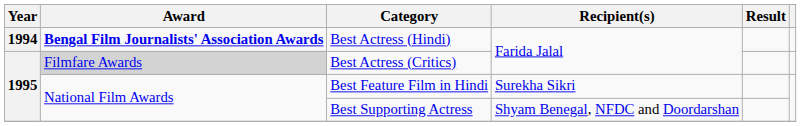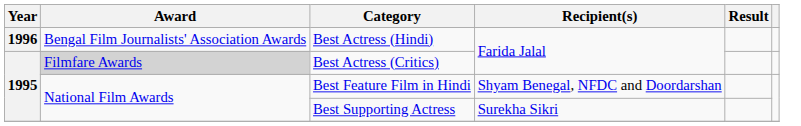Best Actress (Hindi) | Year: 1994 -> 1996
Best Actress (Hindi) | Award: bold -> normal
Best Feature Film in Hindi | Recipient(s): Surekha Sikri -> Shyam Benegal, NFDC and Doordarshan
Best Supporting Actress | Recipient(s): Shyam Benegal, NFDC and Doordarshan -> Surekha Sikri
